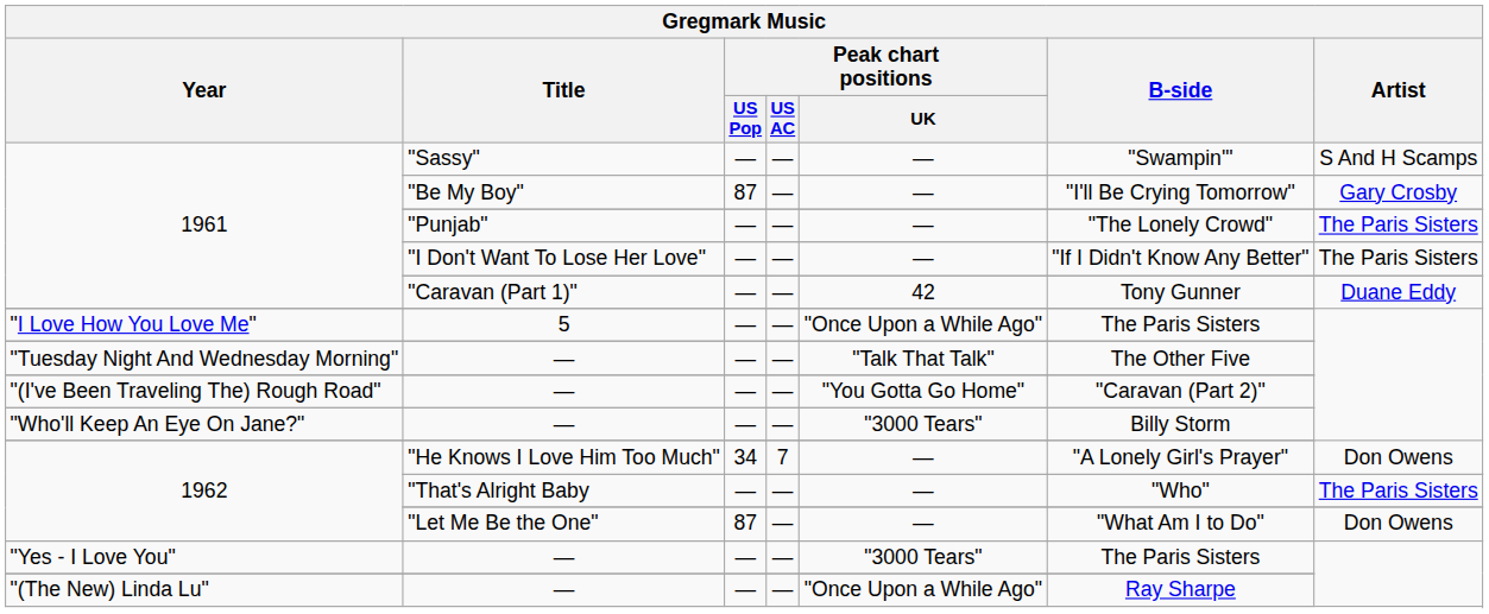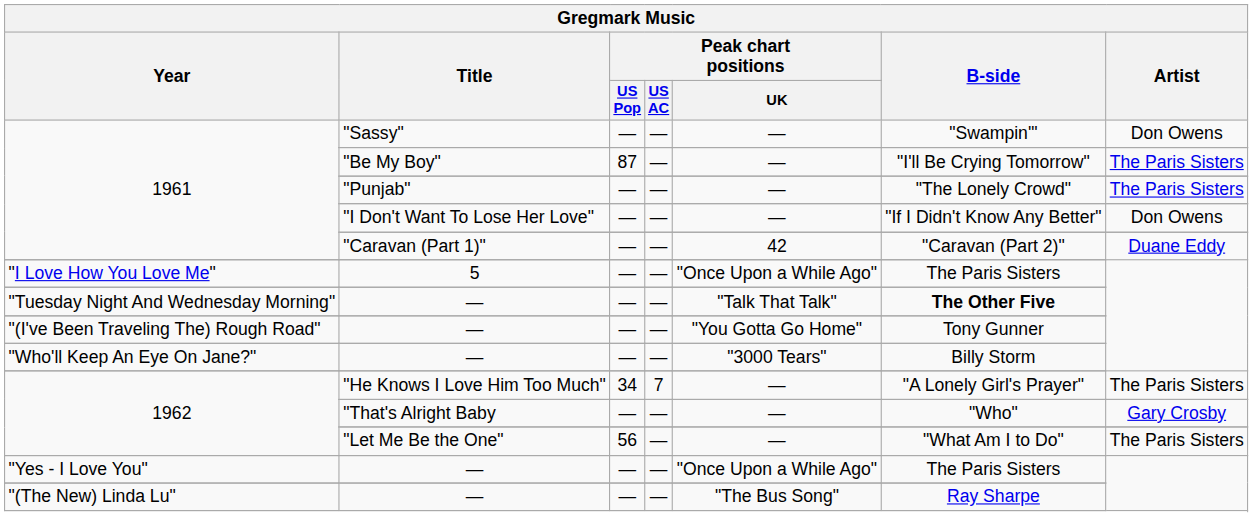"Sassy" | Artist: S And H Scamps -> Don Owens
"Be My Boy" | Artist: Gary Crosby -> The Paris Sisters
"I Don't Want To Lose Her Love" | Artist: The Paris Sisters -> Don Owens
"Caravan (Part 1)" | B-side: Tony Gunner -> "Caravan (Part 2)"
"Tuesday Night And Wednesday Morning" / — | B-side: normal -> bold
"(I've Been Traveling The) Rough Road" / — | B-side: "Caravan (Part 2)" -> Tony Gunner
"He Knows I Love Him Too Much" | Artist: Don Owens -> The Paris Sisters
"That's Alright Baby | Artist: The Paris Sisters -> Gary Crosby
"Let Me Be the One" | Peak chart positions / US Pop: 87 -> 56
"Let Me Be the One" | Artist: Don Owens -> The Paris Sisters
"Yes - I Love You" / — | Peak chart positions / UK: "3000 Tears" -> "Once Upon a While Ago"
"(The New) Linda Lu" / — | Peak chart positions / UK: "Once Upon a While Ago" -> "The Bus Song"
